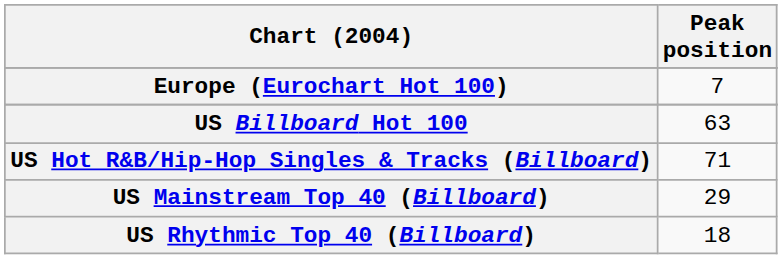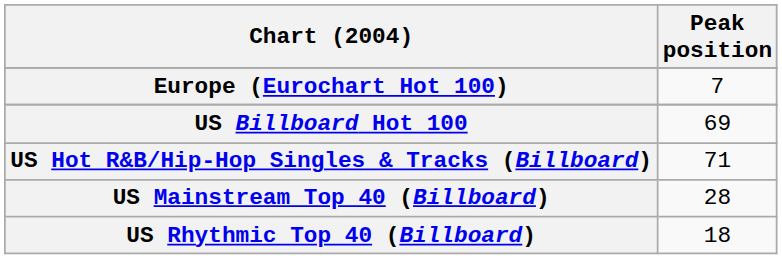US Billboard Hot 100 | Peak position: 63 -> 69
US Mainstream Top 40 (Billboard) | Peak position: 29 -> 28
